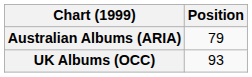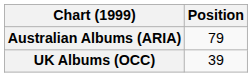UK Albums (OCC) | Position: 93 -> 39
